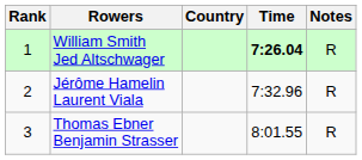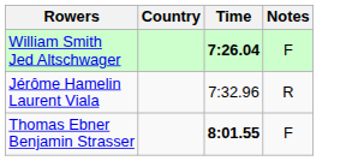- column: Rank | 1 | 2 | 3
William Smith Jed Altschwager | Notes: R -> F
Thomas Ebner Benjamin Strasser | Time: normal -> bold
Thomas Ebner Benjamin Strasser | Notes: R -> F
